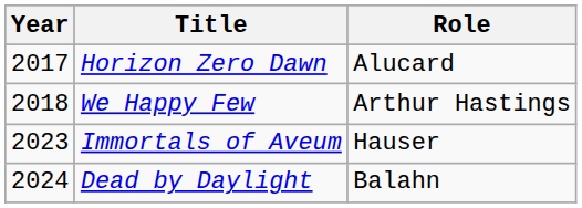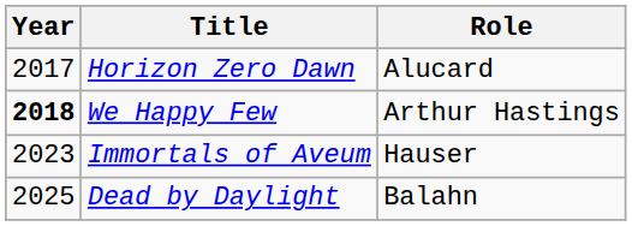We Happy Few | Year: normal -> bold
Dead by Daylight | Year: 2024 -> 2025
